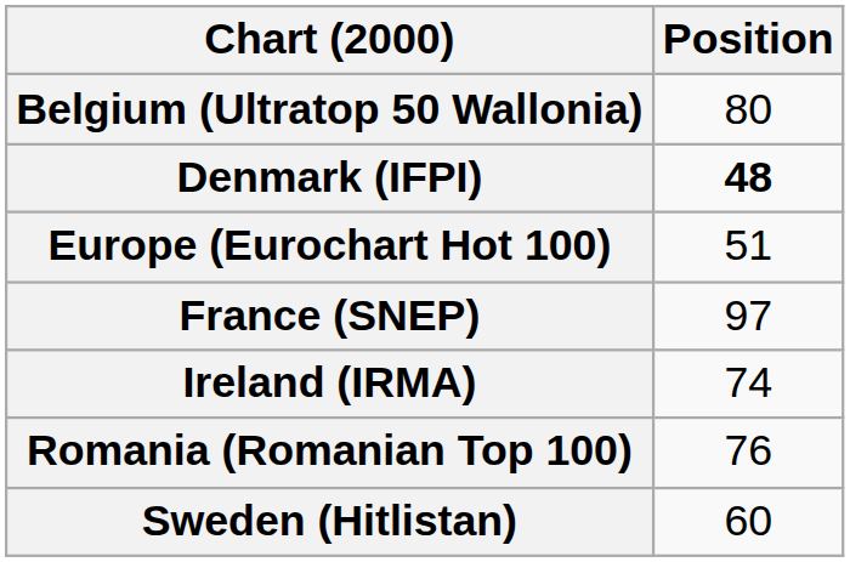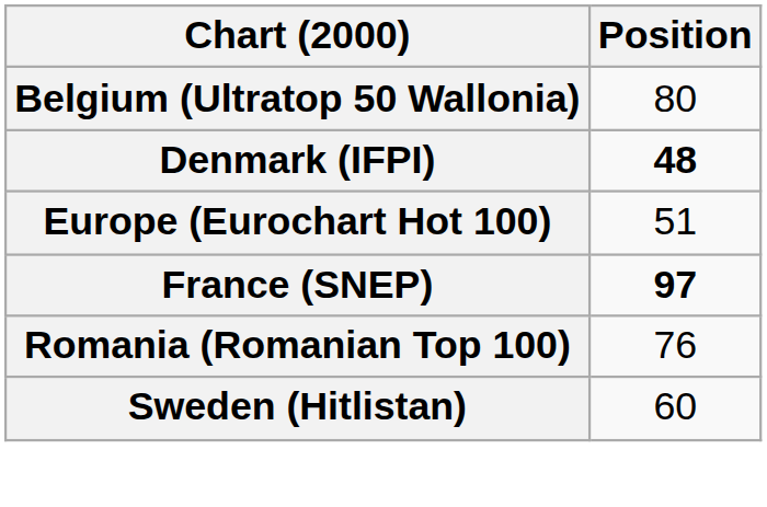France (SNEP) | Position: normal -> bold
- row: Ireland (IRMA) | 74
